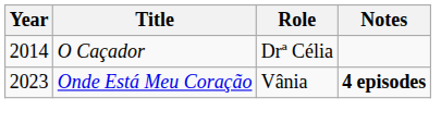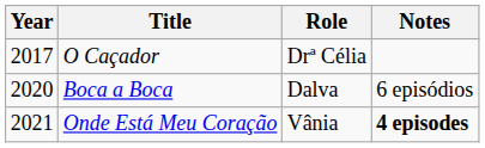O Caçador | Year: 2014 -> 2017
+ row: 2020 | Boca a Boca | Dalva | 6 episódios
Onde Está Meu Coração | Year: 2023 -> 2021
